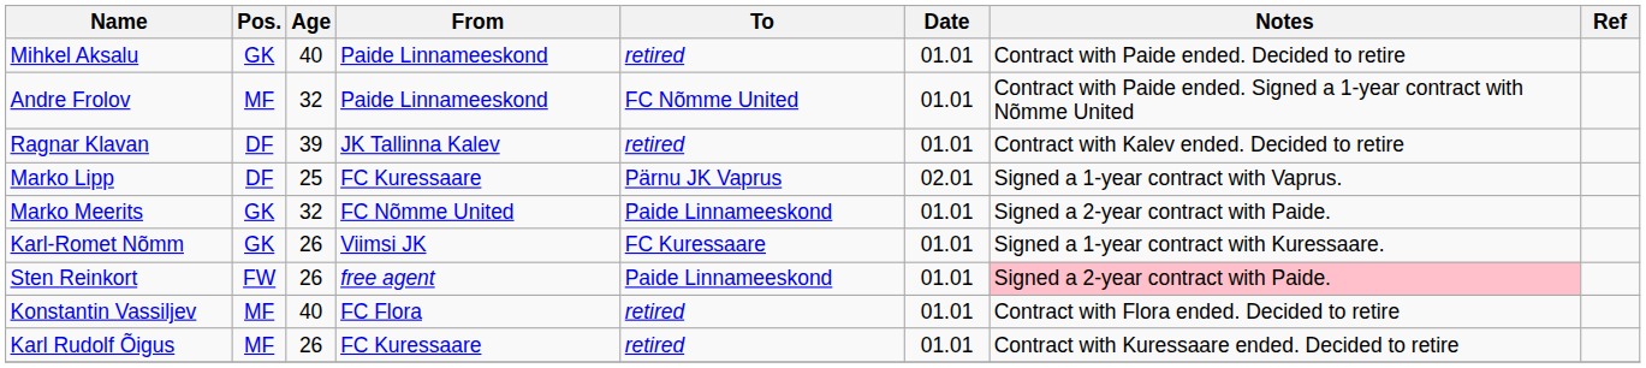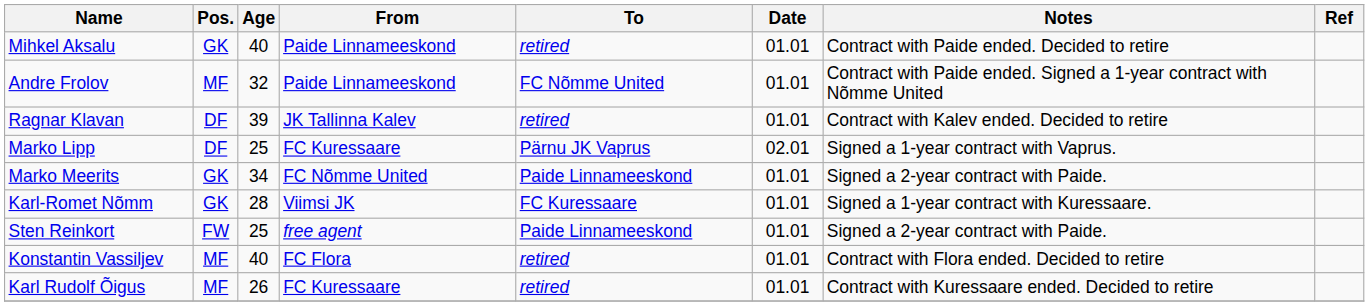Marko Meerits | Age: 32 -> 34
Karl-Romet Nõmm | Age: 26 -> 28
Sten Reinkort | Age: 26 -> 25
Sten Reinkort | Notes: pink background -> no background
